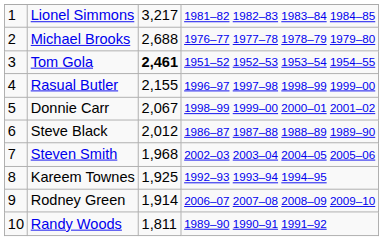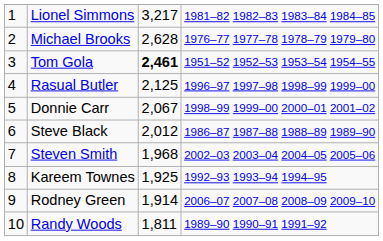Michael Brooks | column 3: 2,688 -> 2,628
Rasual Butler | column 3: 2,155 -> 2,125
